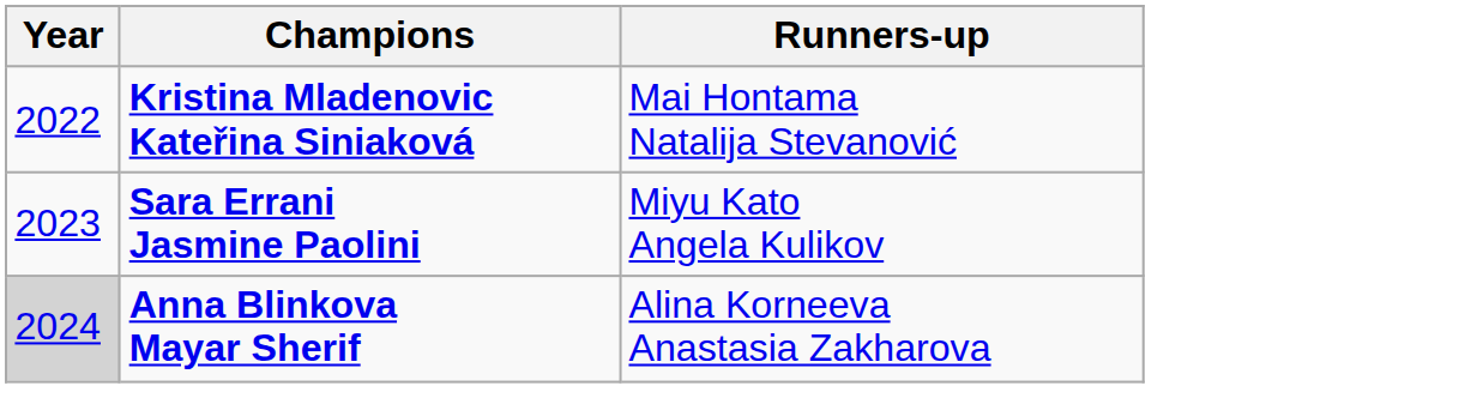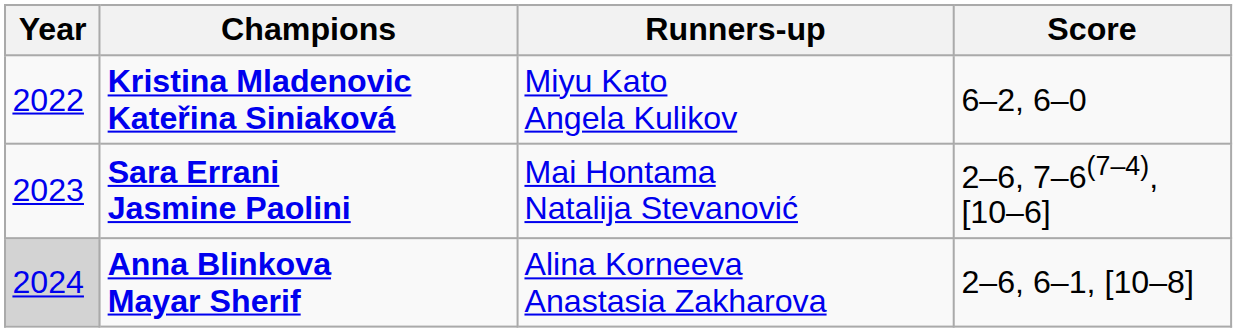+ column: Score | 6–2, 6–0 | 2–6, 7–6(7–4), [10–6] | 2–6, 6–1, [10–8]
Kristina Mladenovic Kateřina Siniaková | Runners-up: Mai Hontama Natalija Stevanović -> Miyu Kato Angela Kulikov
Sara Errani Jasmine Paolini | Runners-up: Miyu Kato Angela Kulikov -> Mai Hontama Natalija Stevanović
